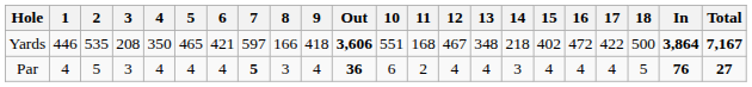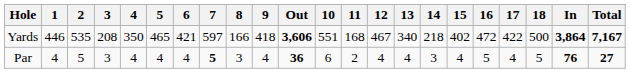Yards | 13: 348 -> 340
Par | 16: 4 -> 5
